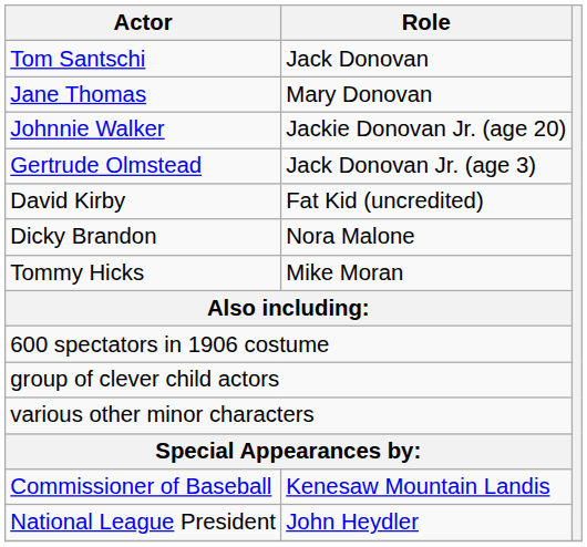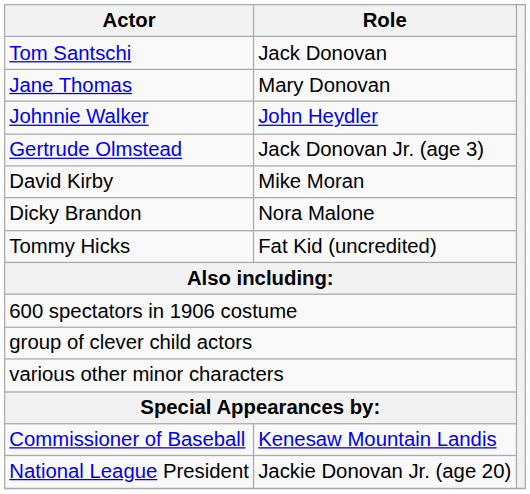Johnnie Walker | Role: Jackie Donovan Jr. (age 20) -> John Heydler
David Kirby | Role: Fat Kid (uncredited) -> Mike Moran
Tommy Hicks | Role: Mike Moran -> Fat Kid (uncredited)
National League President | Role: John Heydler -> Jackie Donovan Jr. (age 20)
